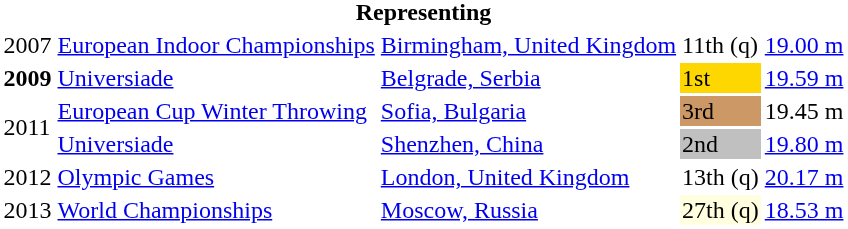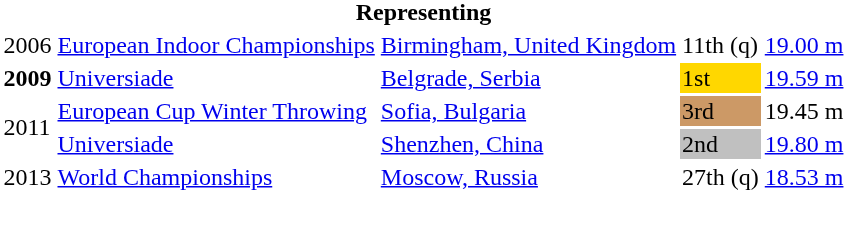Birmingham, United Kingdom | column 1: 2007 -> 2006
- row: 2012 | Olympic Games | London, United Kingdom | 13th (q) | 20.17 m
Moscow, Russia | column 4: lightyellow background -> no background
